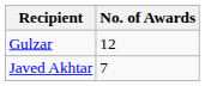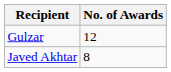Javed Akhtar | No. of Awards: 7 -> 8
